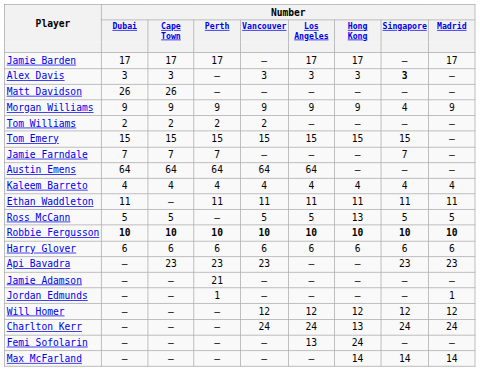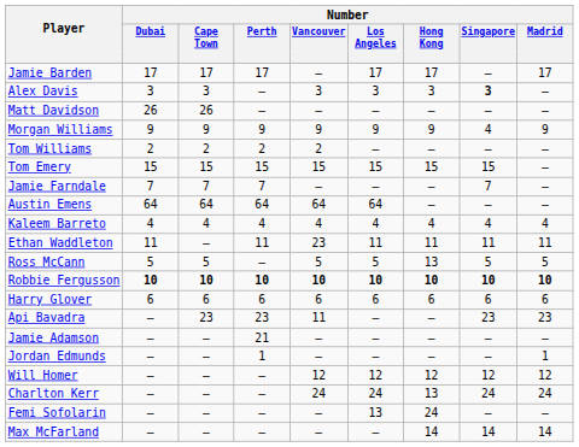Ethan Waddleton | Number / Vancouver: 11 -> 23
Api Bavadra | Number / Vancouver: 23 -> 11
